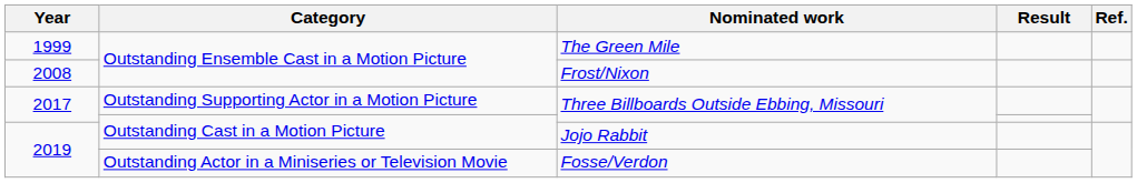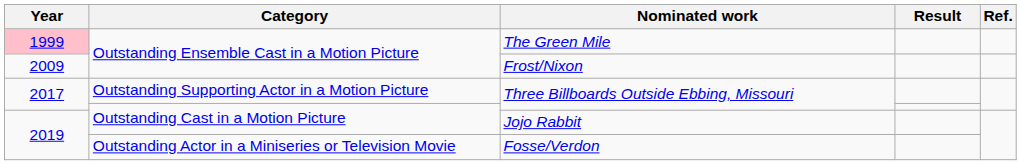The Green Mile | Year: no background -> pink background
Frost/Nixon | Year: 2008 -> 2009
